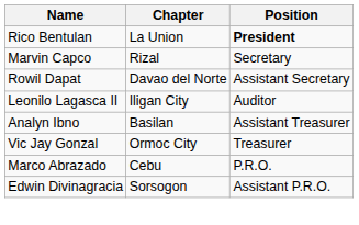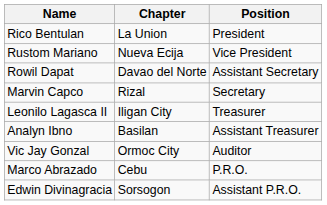Rico Bentulan | Position: bold -> normal
+ row: Rustom Mariano | Nueva Ecija | Vice President
rows swapped: Marvin Capco <-> Rowil Dapat
Leonilo Lagasca II | Position: Auditor -> Treasurer
Vic Jay Gonzal | Position: Treasurer -> Auditor
